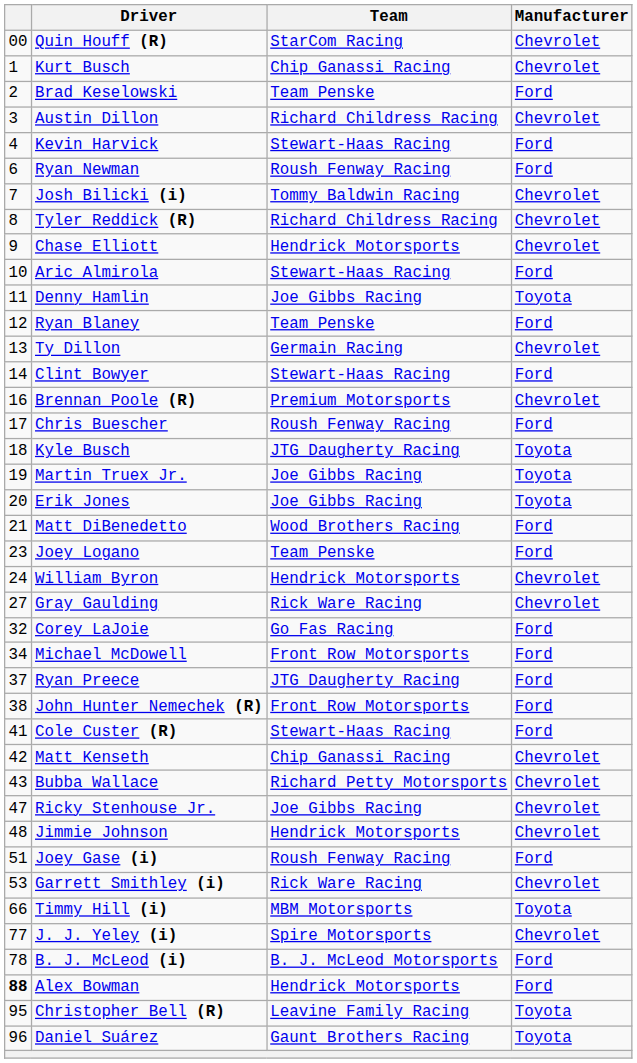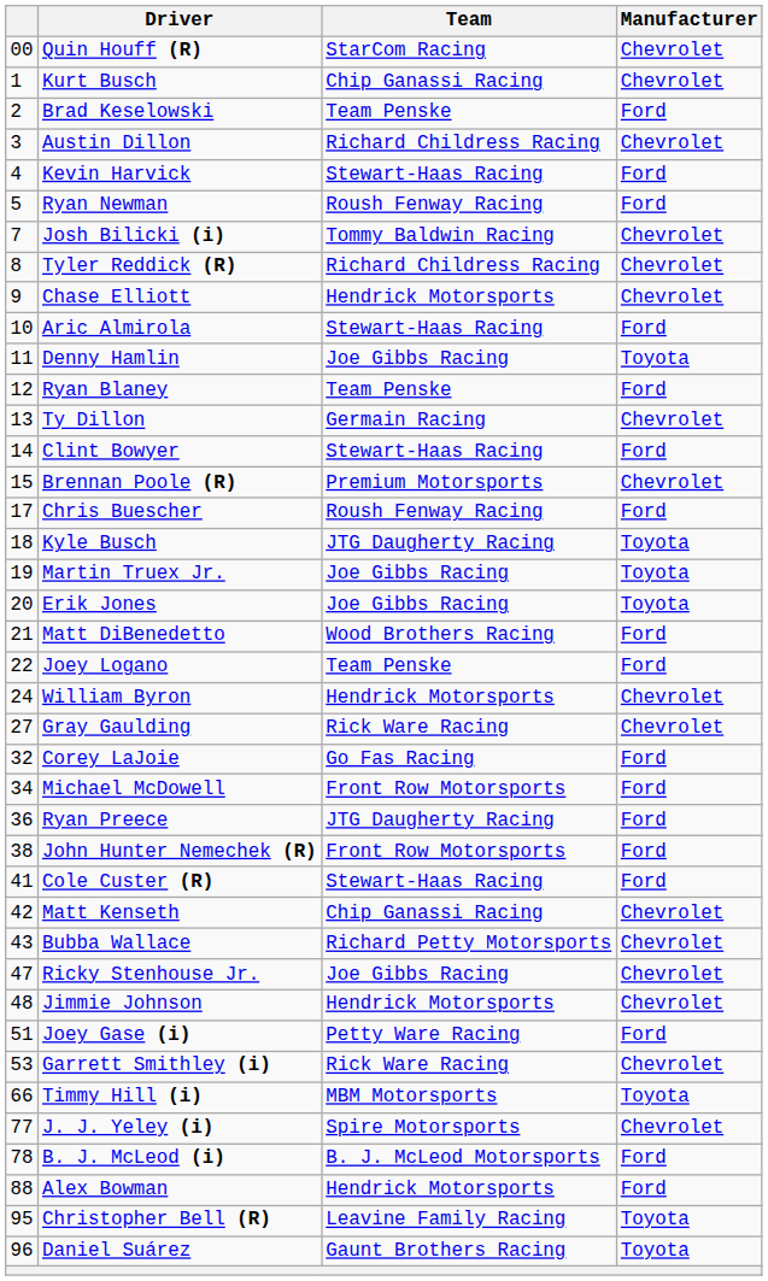Ryan Newman | column 1: 6 -> 5
Brennan Poole (R) | column 1: 16 -> 15
Joey Logano | column 1: 23 -> 22
Ryan Preece | column 1: 37 -> 36
Joey Gase (i) | Team: Roush Fenway Racing -> Petty Ware Racing
Alex Bowman | column 1: bold -> normal
